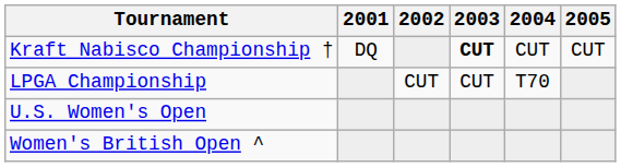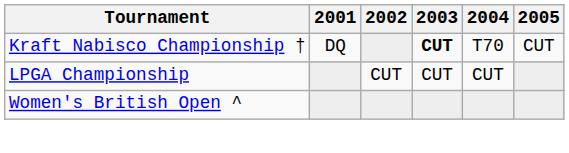Kraft Nabisco Championship † | 2004: CUT -> T70
LPGA Championship | 2004: T70 -> CUT
- row: U.S. Women's Open
